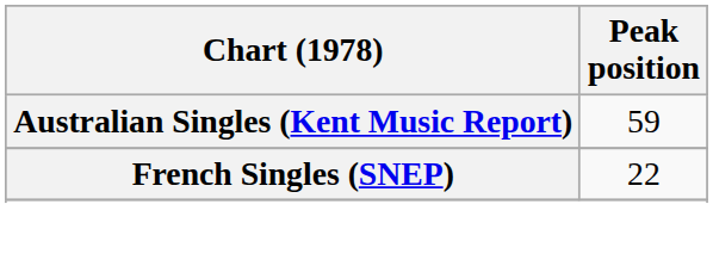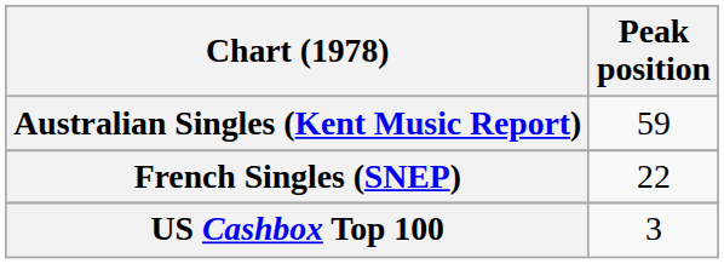+ row: US Cashbox Top 100 | 3
